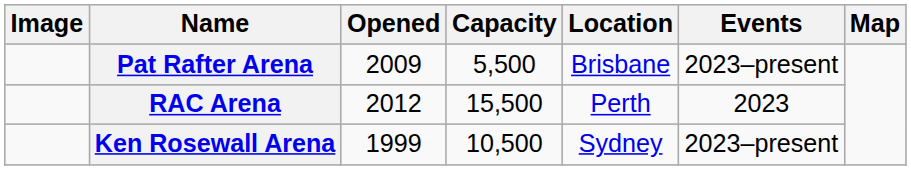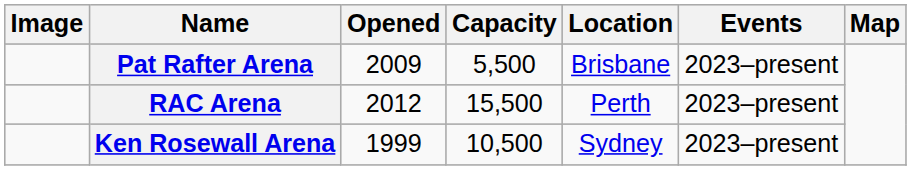RAC Arena | Events: 2023 -> 2023–present
